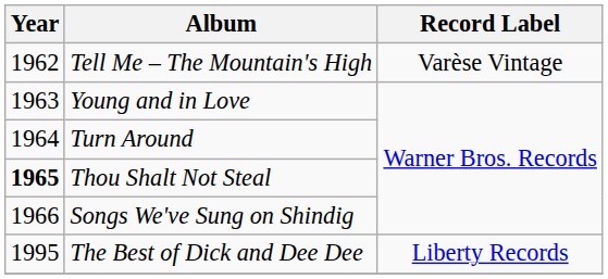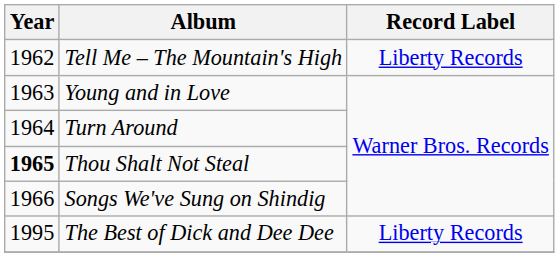Tell Me – The Mountain's High | Record Label: Varèse Vintage -> Liberty Records
